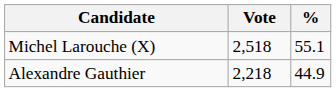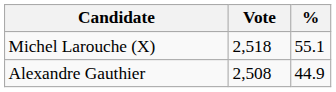Alexandre Gauthier | Vote: 2,218 -> 2,508
